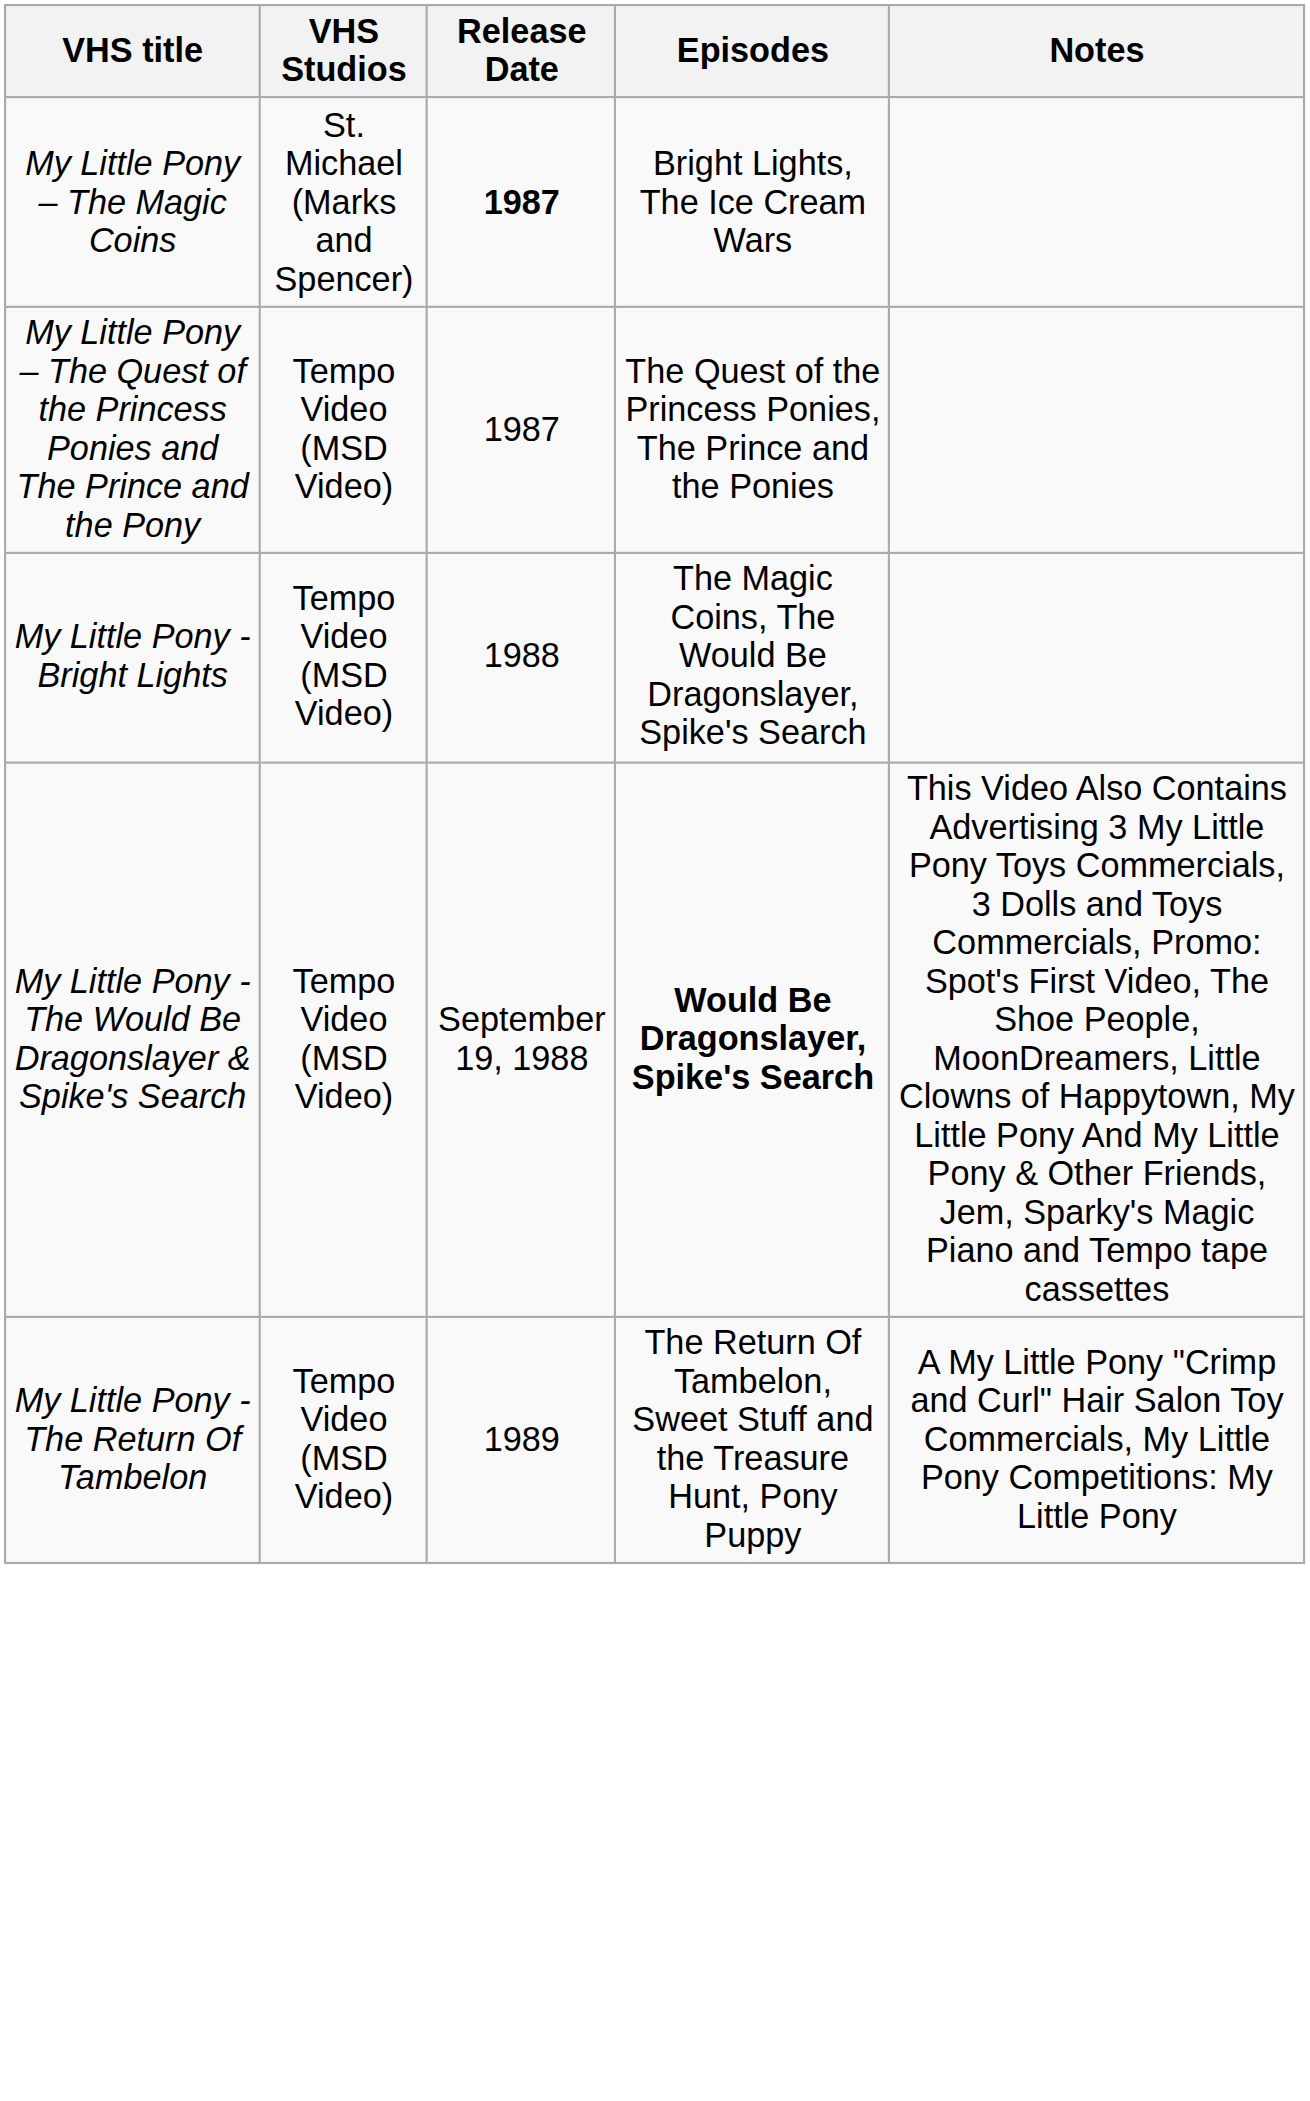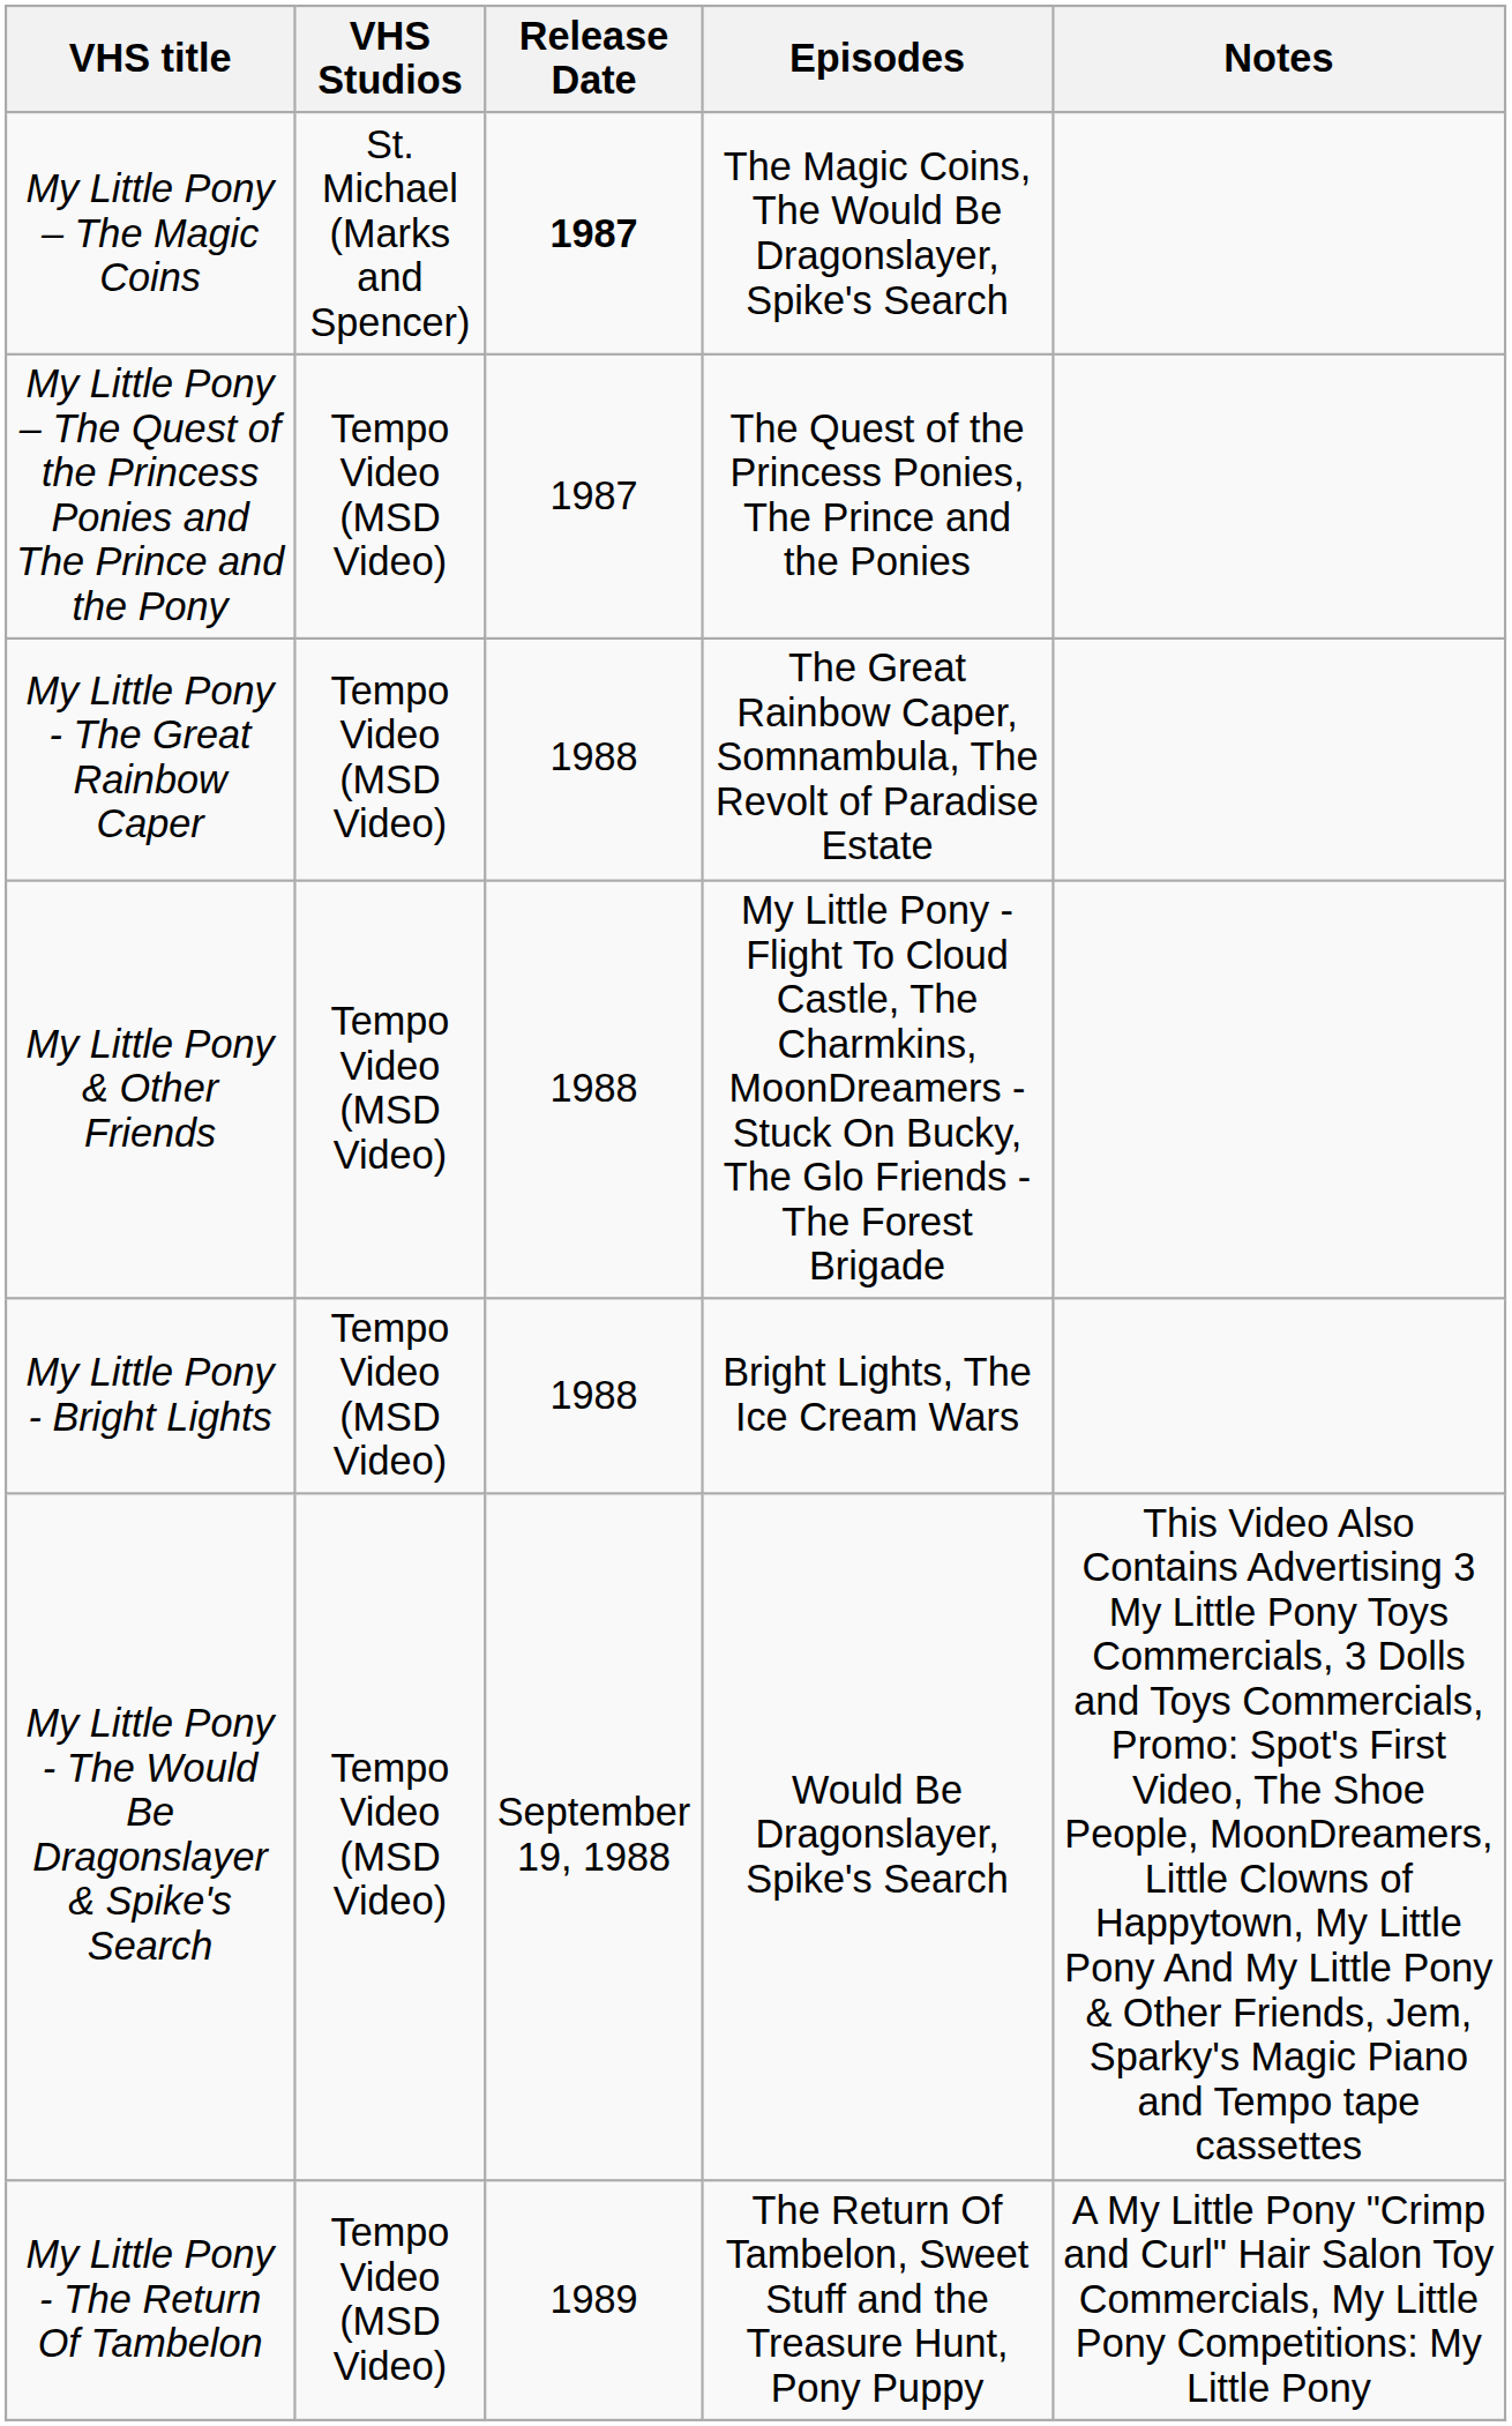My Little Pony – The Magic Coins | Episodes: Bright Lights, The Ice Cream Wars -> The Magic Coins, The Would Be Dragonslayer, Spike's Search
+ row: My Little Pony - The Great Rainbow Caper | Tempo Video (MSD Video) | 1988 | The Great Rainbow Caper, Somnambula, The Revolt of Paradise Estate
+ row: My Little Pony & Other Friends | Tempo Video (MSD Video) | 1988 | My Little Pony - Flight To Cloud Castle, The Charmkins, MoonDreamers - Stuck On Bucky, The Glo Friends - The Forest Brigade
My Little Pony - Bright Lights | Episodes: The Magic Coins, The Would Be Dragonslayer, Spike's Search -> Bright Lights, The Ice Cream Wars
My Little Pony - The Would Be Dragonslayer & Spike's Search | Episodes: bold -> normal
